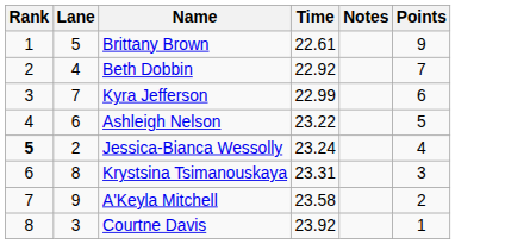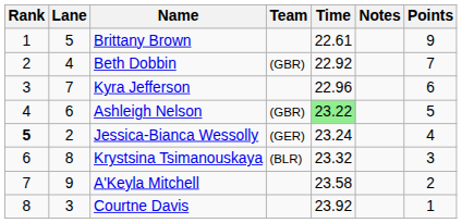+ column: Team | (GBR) | (GBR) | (GER) | (BLR)
Kyra Jefferson | Time: 22.99 -> 22.96
Ashleigh Nelson | Time: no background -> lightgreen background
Krystsina Tsimanouskaya | Time: 23.31 -> 23.32
